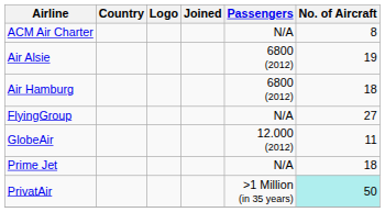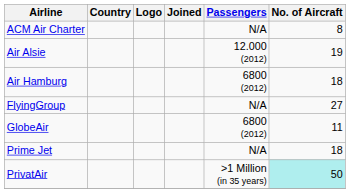Air Alsie | Passengers: 6800 (2012) -> 12.000 (2012)
GlobeAir | Passengers: 12.000 (2012) -> 6800 (2012)
